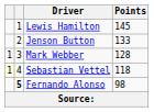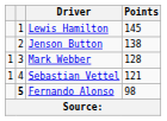Jenson Button | Points: 133 -> 138
Sebastian Vettel | column 1: lightyellow background -> no background
Sebastian Vettel | Points: 118 -> 121
